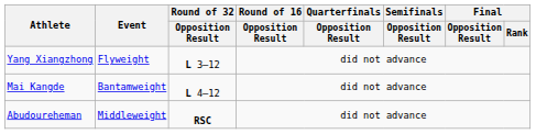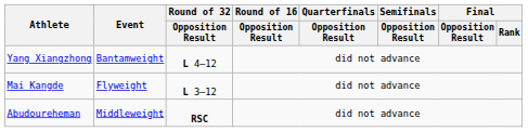Yang Xiangzhong | Event: Flyweight -> Bantamweight
Yang Xiangzhong | Round of 32 / Opposition Result: L 3–12 -> L 4–12
Mai Kangde | Event: Bantamweight -> Flyweight
Mai Kangde | Round of 32 / Opposition Result: L 4–12 -> L 3–12
